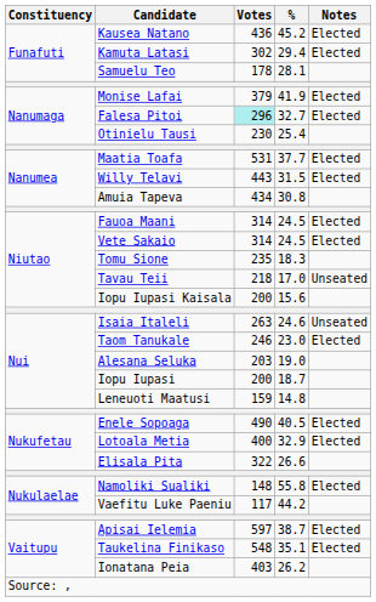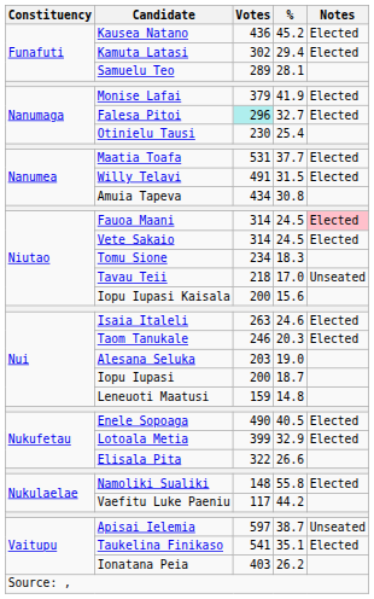Samuelu Teo | Votes: 178 -> 289
Willy Telavi | Votes: 443 -> 491
Fauoa Maani | Notes: no background -> pink background
Tomu Sione | Votes: 235 -> 234
Isaia Italeli | Notes: Unseated -> Elected
Taom Tanukale | %: 23.0 -> 20.3
Lotoala Metia | Votes: 400 -> 399
Apisai Ielemia | Notes: Elected -> Unseated
Taukelina Finikaso | Votes: 548 -> 541
